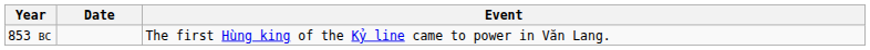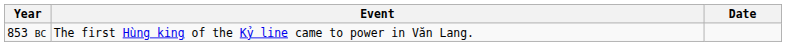columns swapped: Date <-> Event
